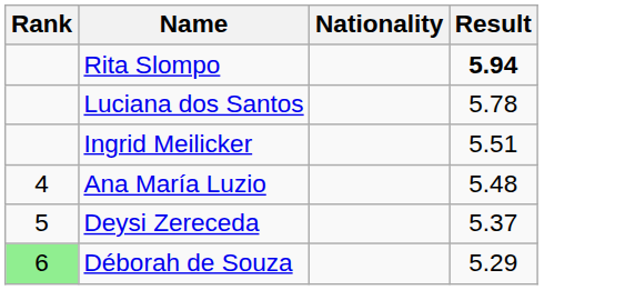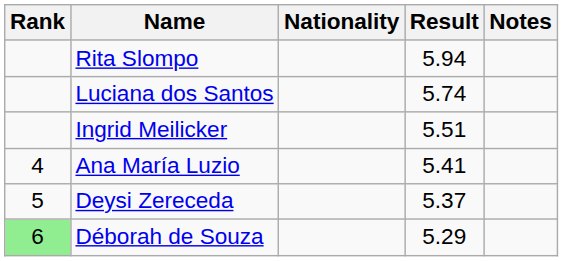+ column: Notes
Rita Slompo | Result: bold -> normal
Luciana dos Santos | Result: 5.78 -> 5.74
Ana María Luzio | Result: 5.48 -> 5.41
